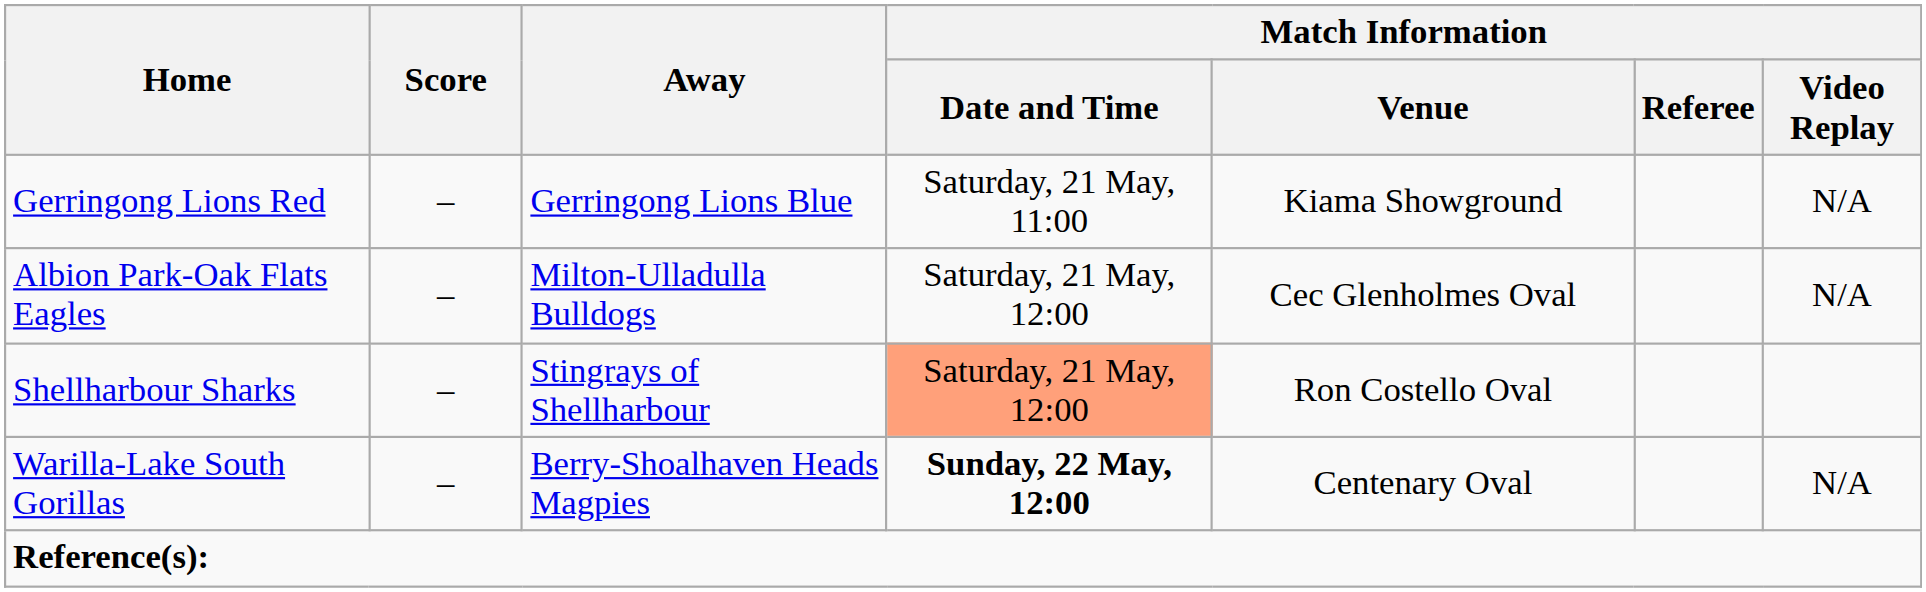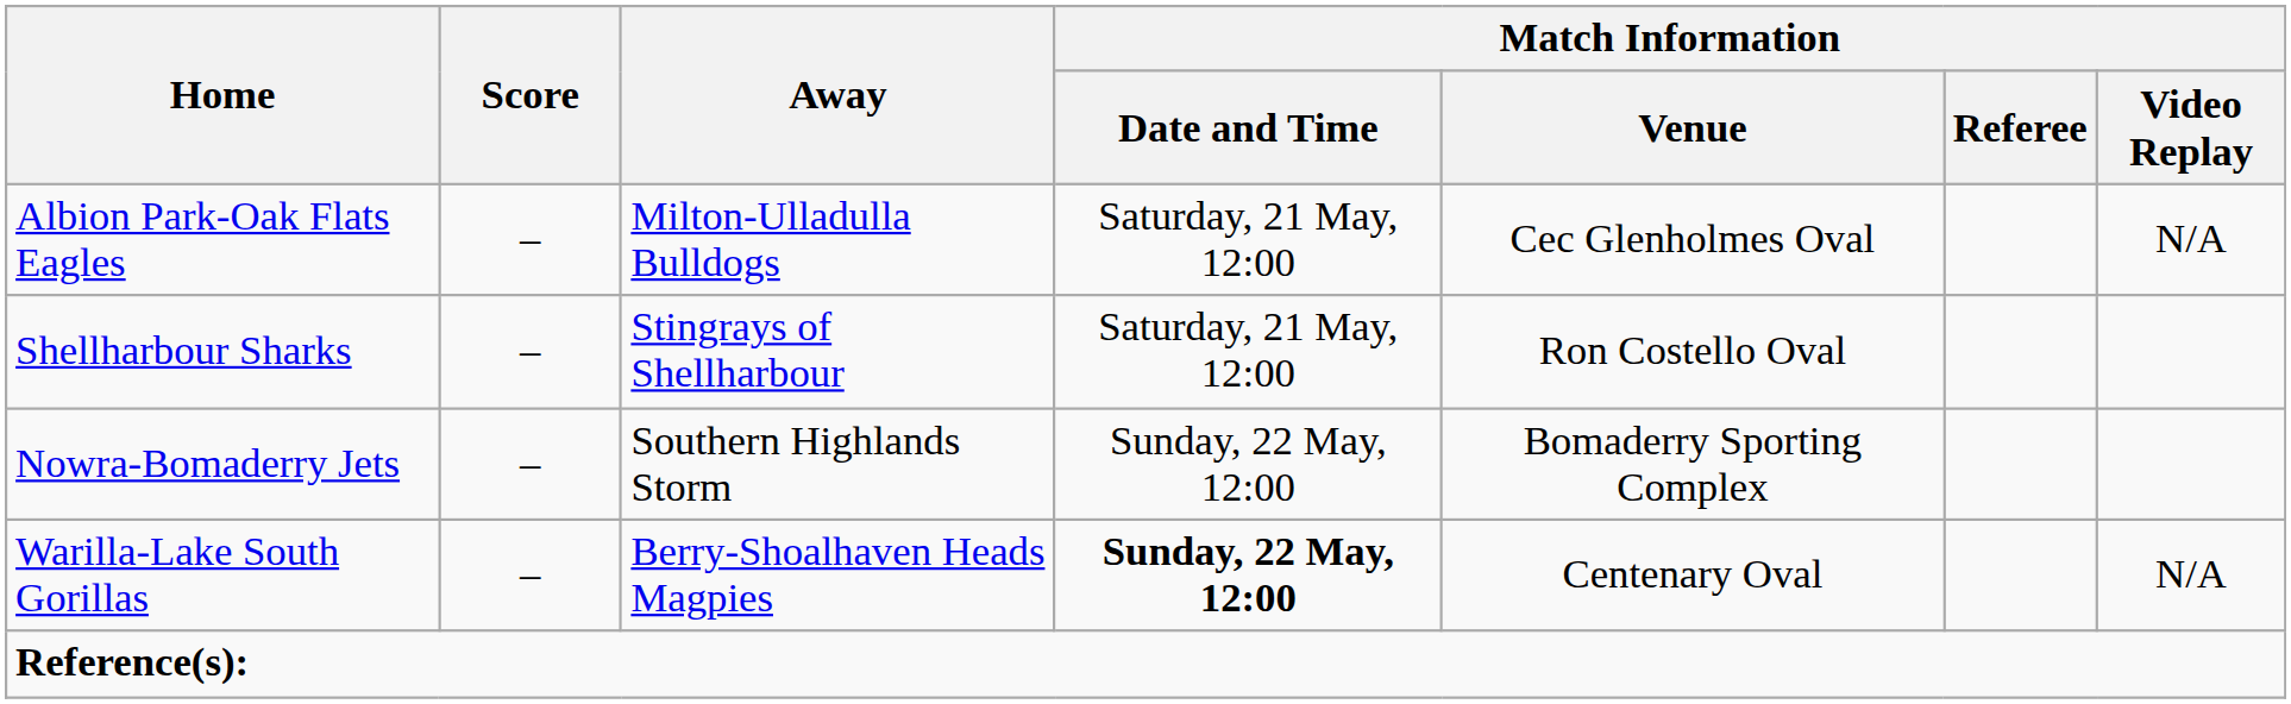- row: Gerringong Lions Red | – | Gerringong Lions Blue | Saturday, 21 May, 11:00 | Kiama Showground | N/A
Shellharbour Sharks | Match Information / Date and Time: lightsalmon background -> no background
+ row: Nowra-Bomaderry Jets | – | Southern Highlands Storm | Sunday, 22 May, 12:00 | Bomaderry Sporting Complex
